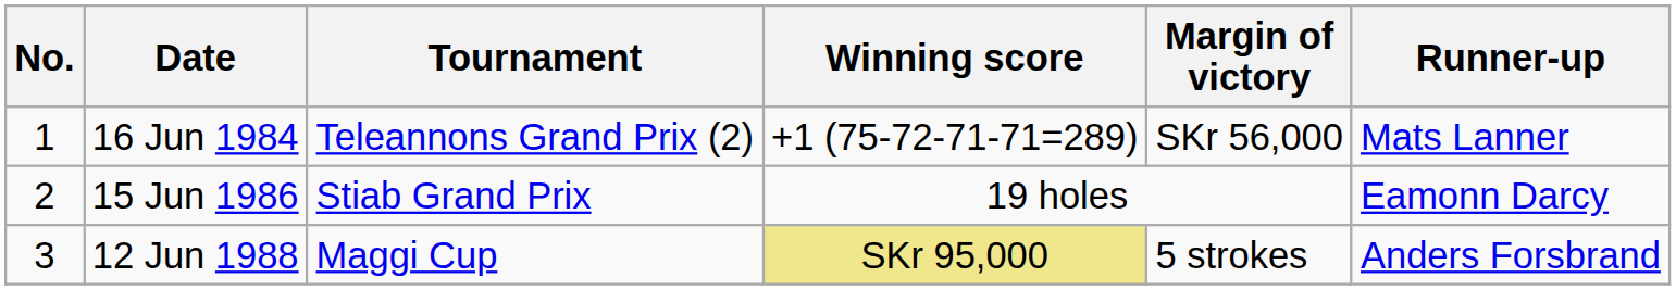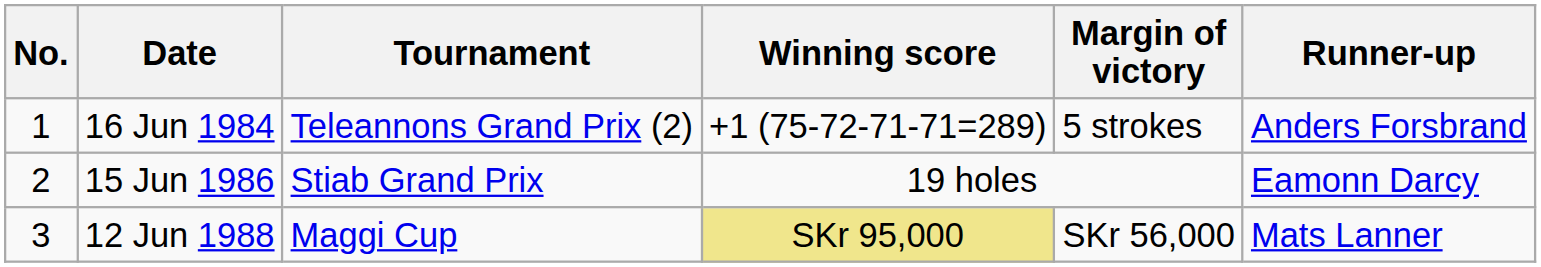16 Jun 1984 | Margin of victory: SKr 56,000 -> 5 strokes
16 Jun 1984 | Runner-up: Mats Lanner -> Anders Forsbrand
12 Jun 1988 | Margin of victory: 5 strokes -> SKr 56,000
12 Jun 1988 | Runner-up: Anders Forsbrand -> Mats Lanner
